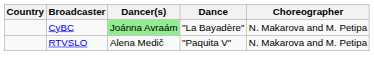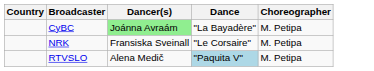CyBC | Choreographer: N. Makarova and M. Petipa -> M. Petipa
+ row: NRK | Fransiska Sveinall | "Le Corsaire" | M. Petipa
RTVSLO | Dance: no background -> lightblue background
RTVSLO | Choreographer: N. Makarova and M. Petipa -> M. Petipa
